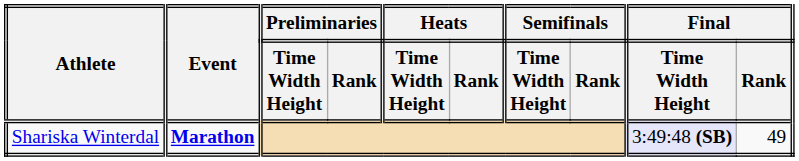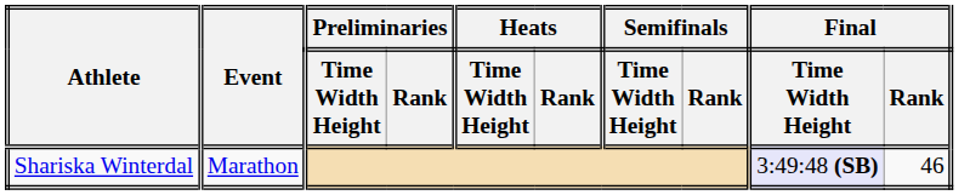Shariska Winterdal | Event: bold -> normal
Shariska Winterdal | Final / Rank: 49 -> 46
